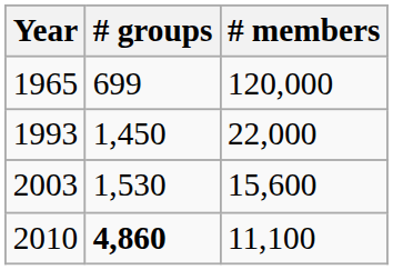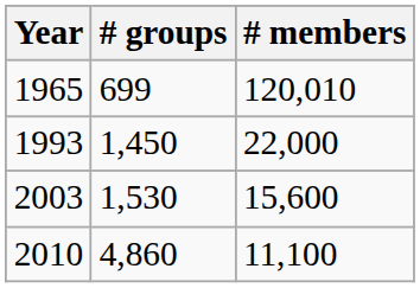1965 | # members: 120,000 -> 120,010
2010 | # groups: bold -> normal
